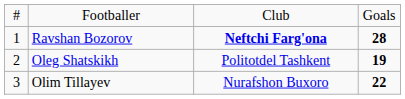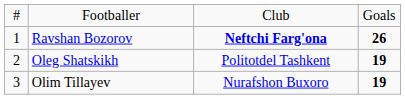Ravshan Bozorov | column 4: 28 -> 26
Olim Tillayev | column 4: 22 -> 19
